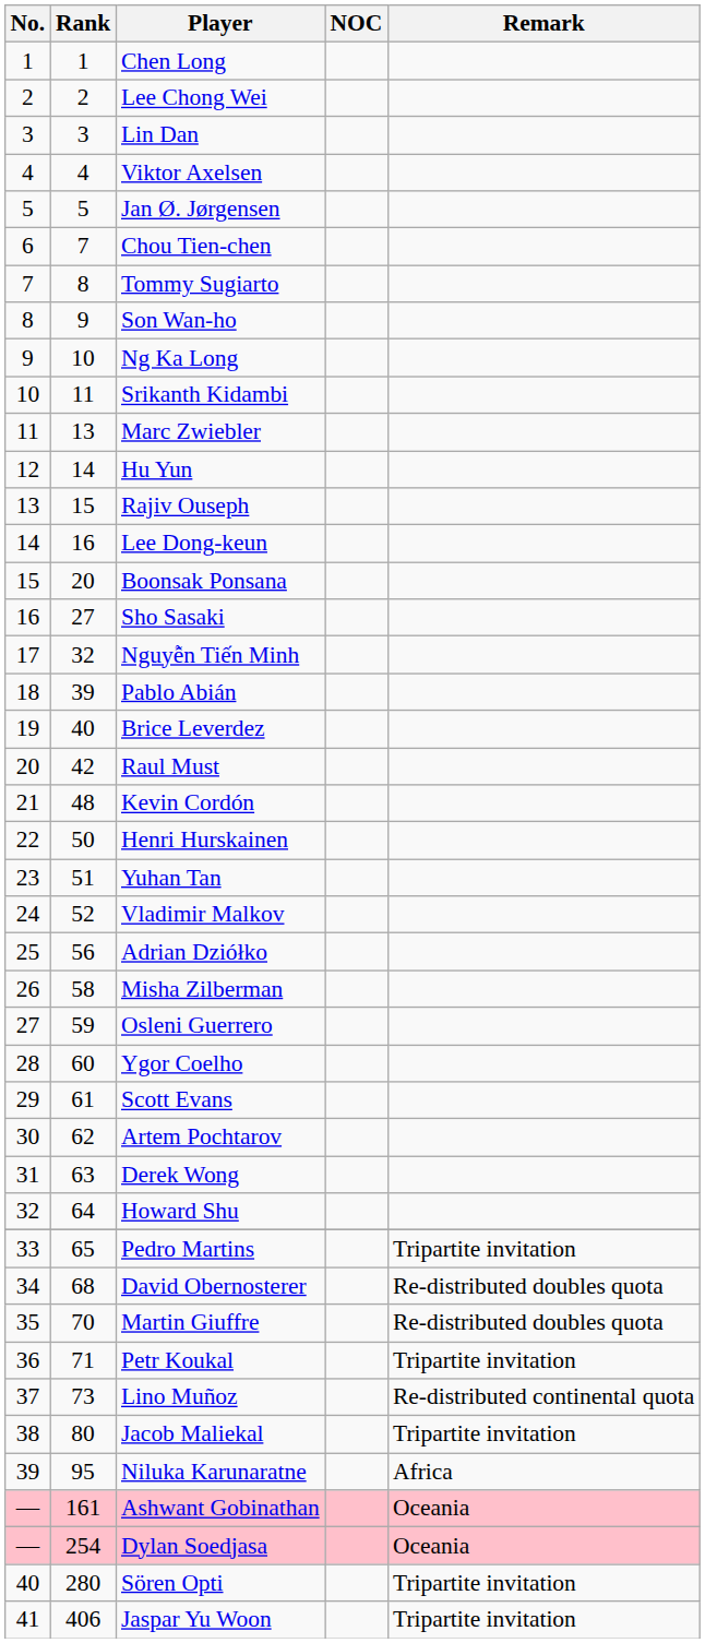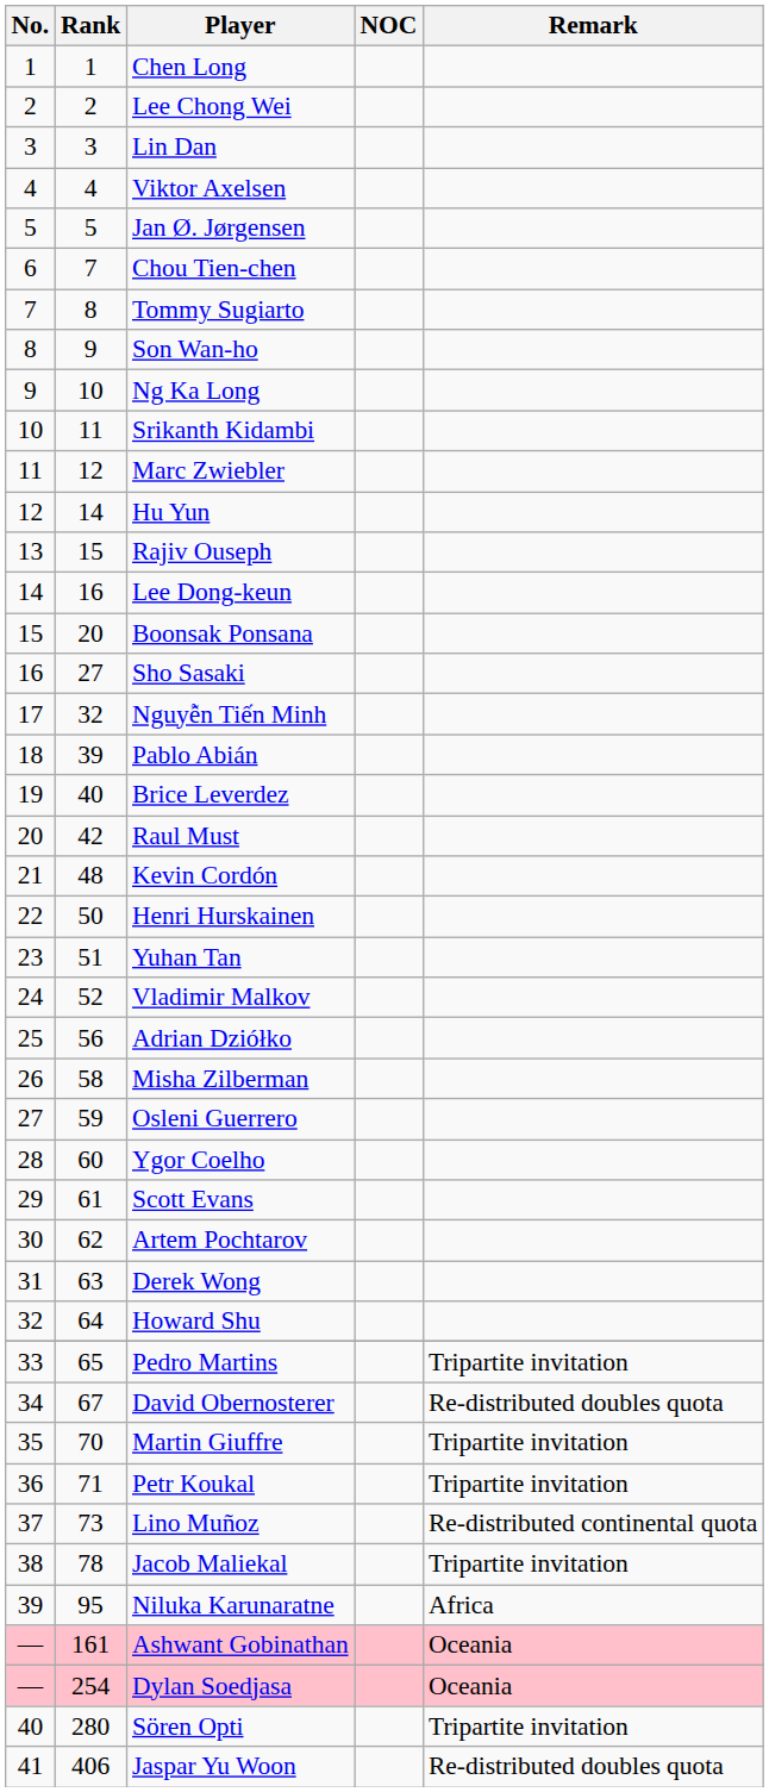Marc Zwiebler | Rank: 13 -> 12
David Obernosterer | Rank: 68 -> 67
Martin Giuffre | Remark: Re-distributed doubles quota -> Tripartite invitation
Jacob Maliekal | Rank: 80 -> 78
Jaspar Yu Woon | Remark: Tripartite invitation -> Re-distributed doubles quota
